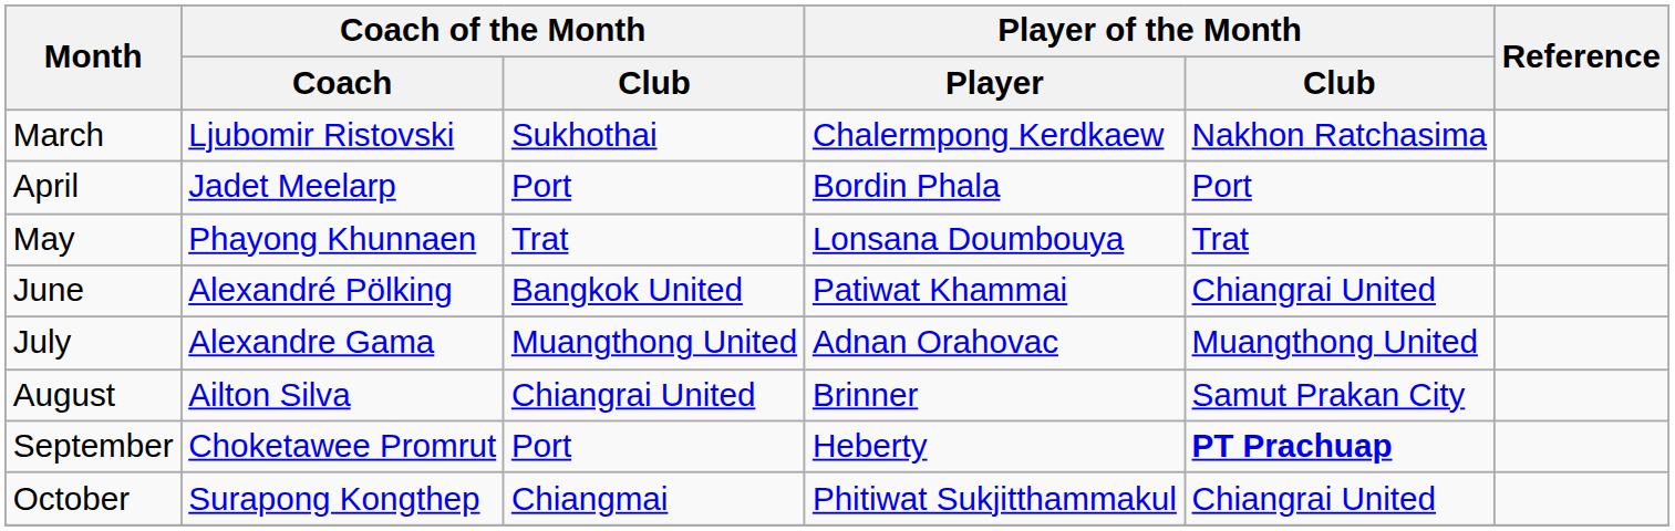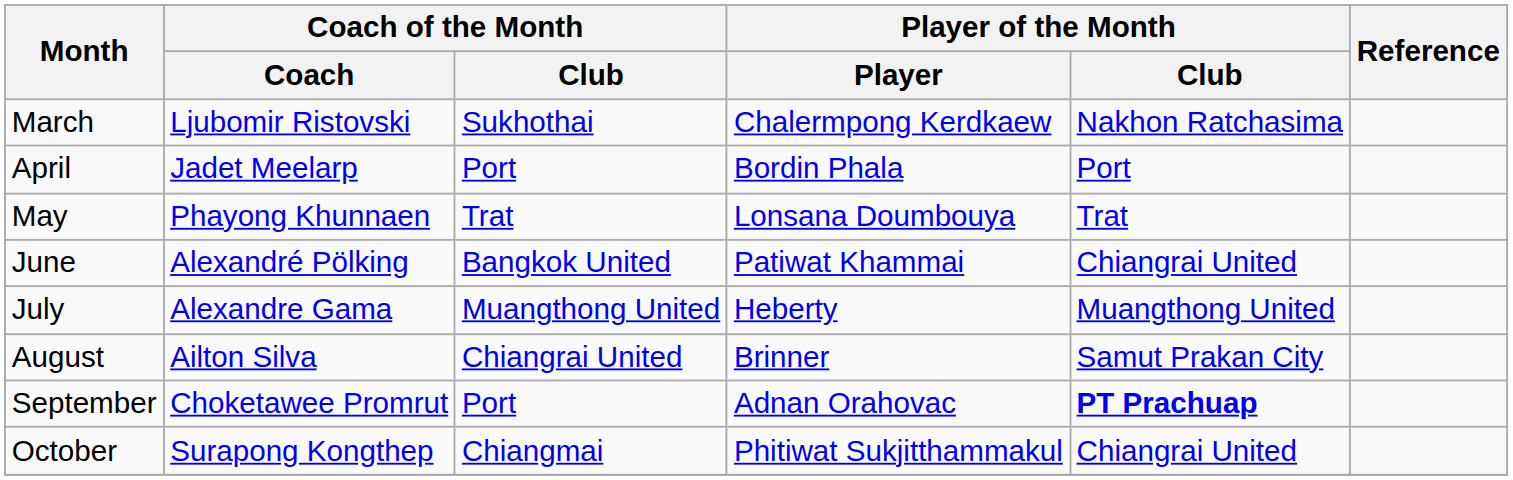July | Player of the Month / Player: Adnan Orahovac -> Heberty
September | Player of the Month / Player: Heberty -> Adnan Orahovac
